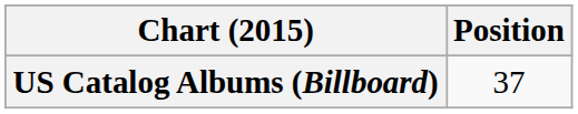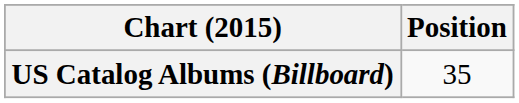US Catalog Albums (Billboard) | Position: 37 -> 35
